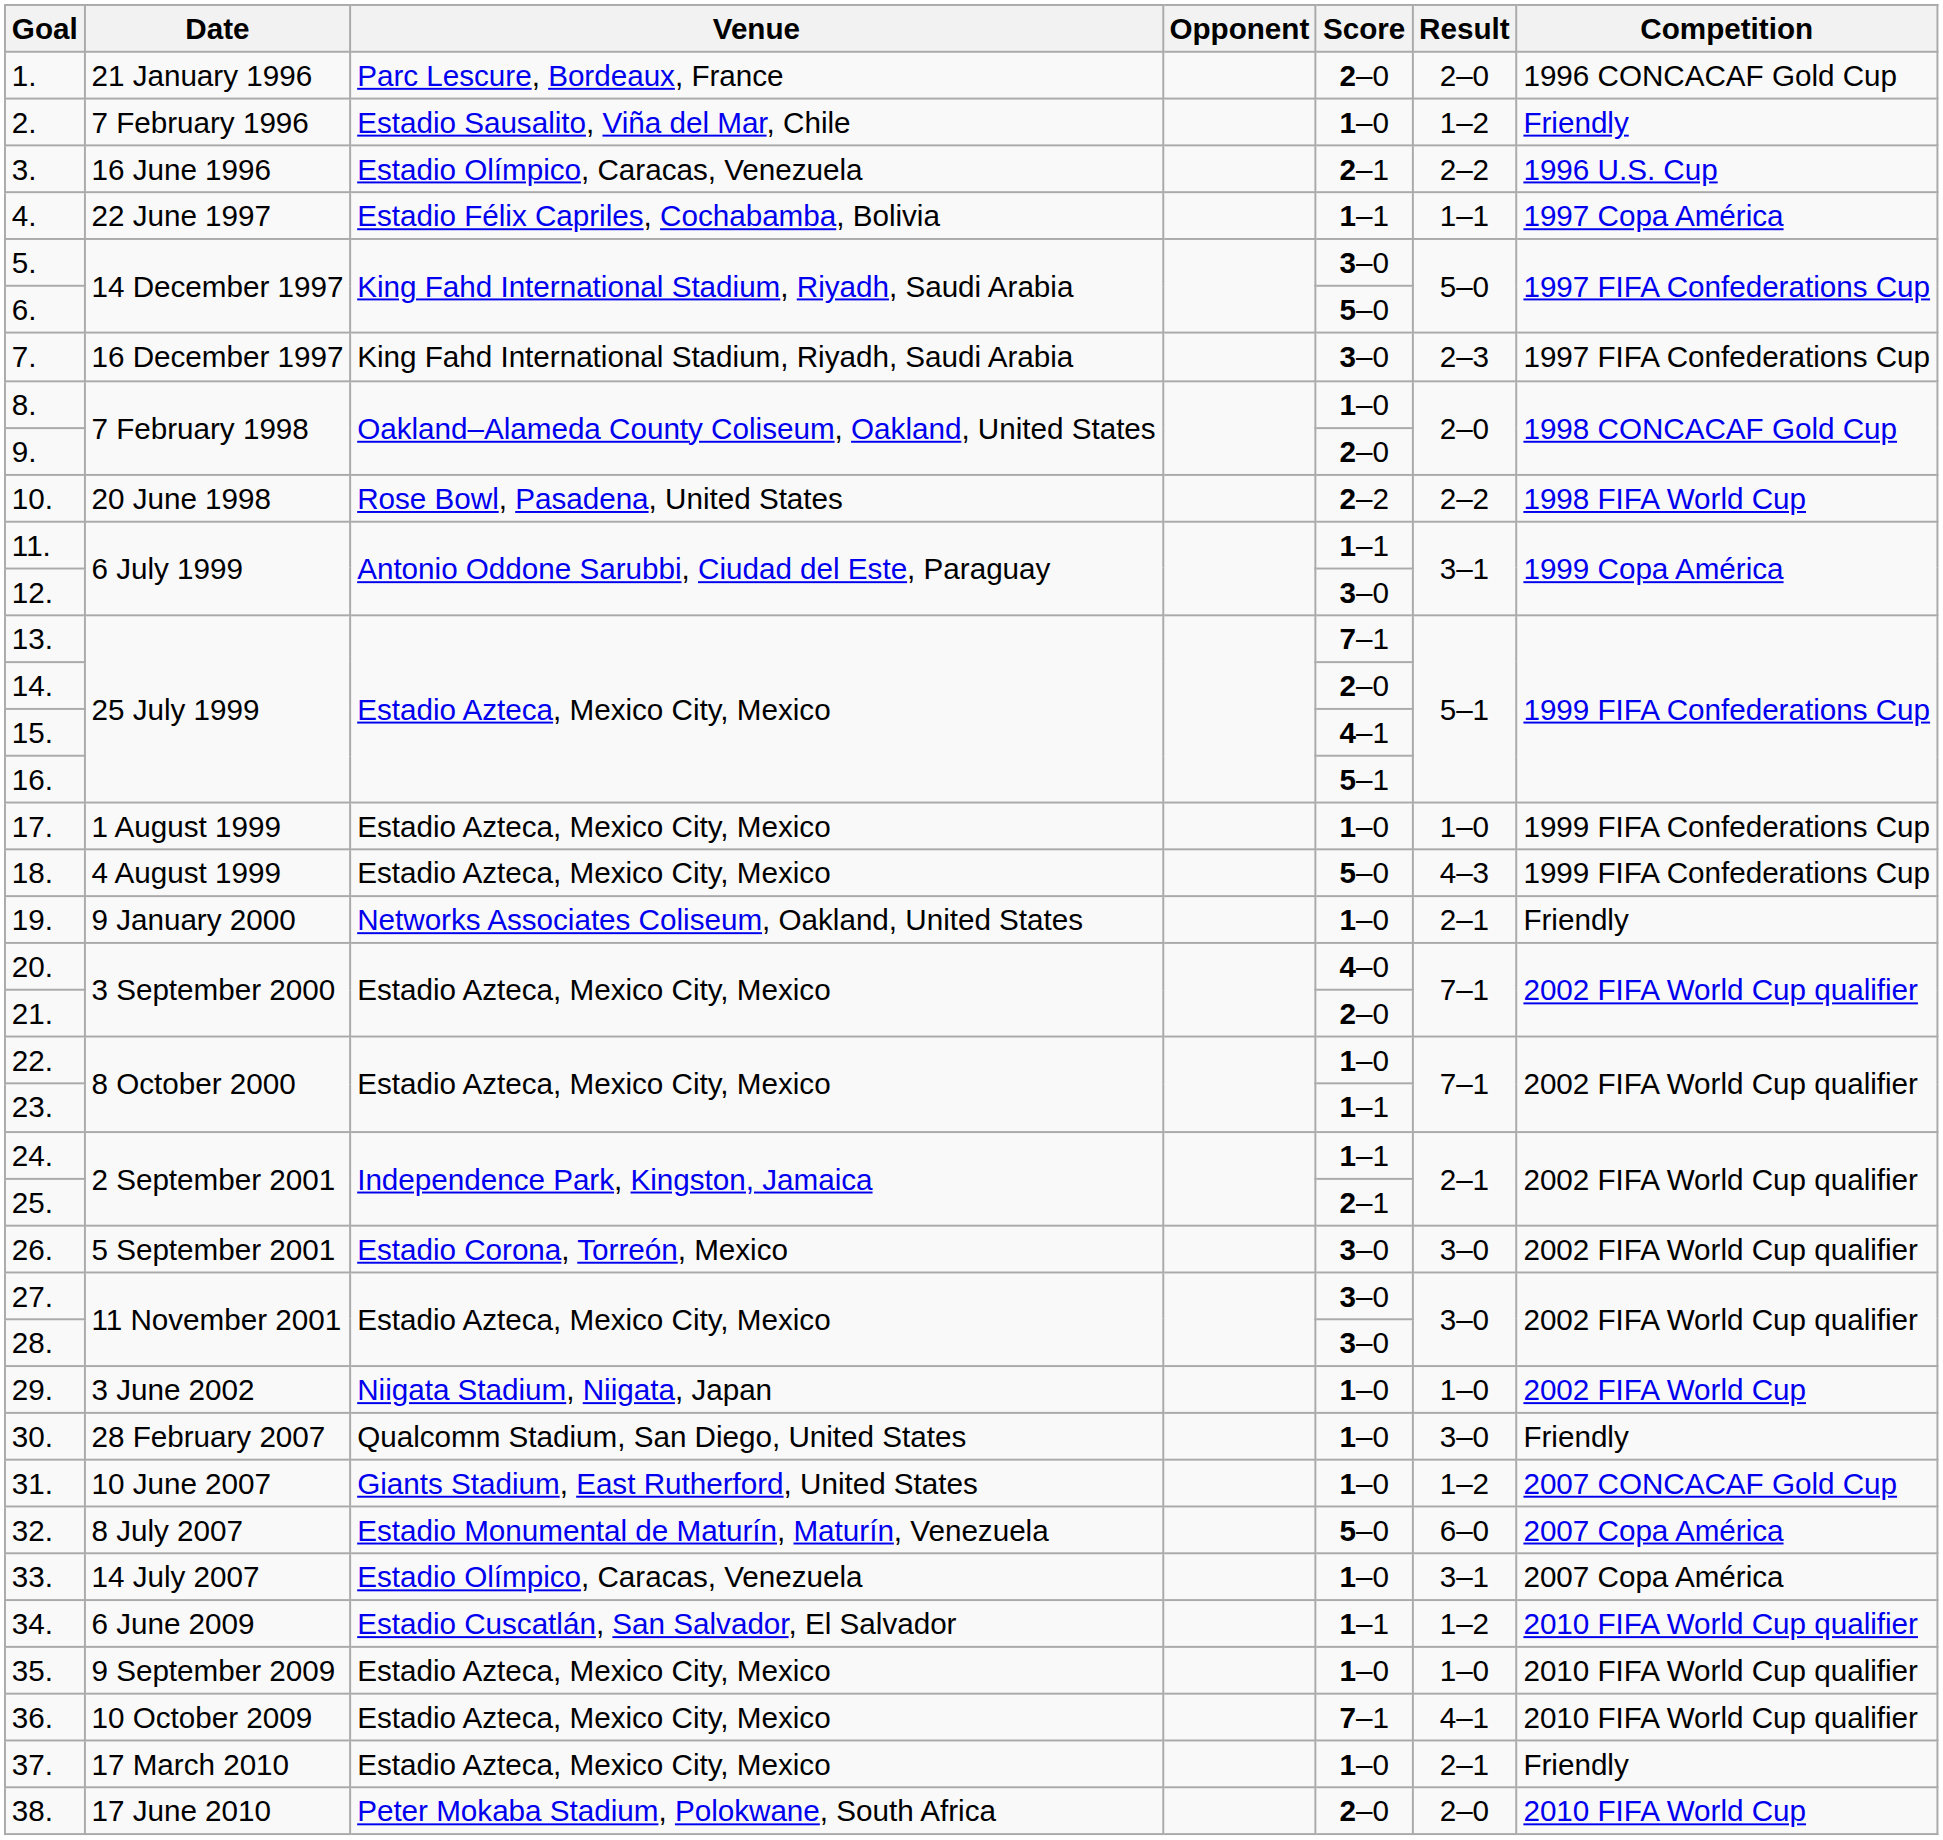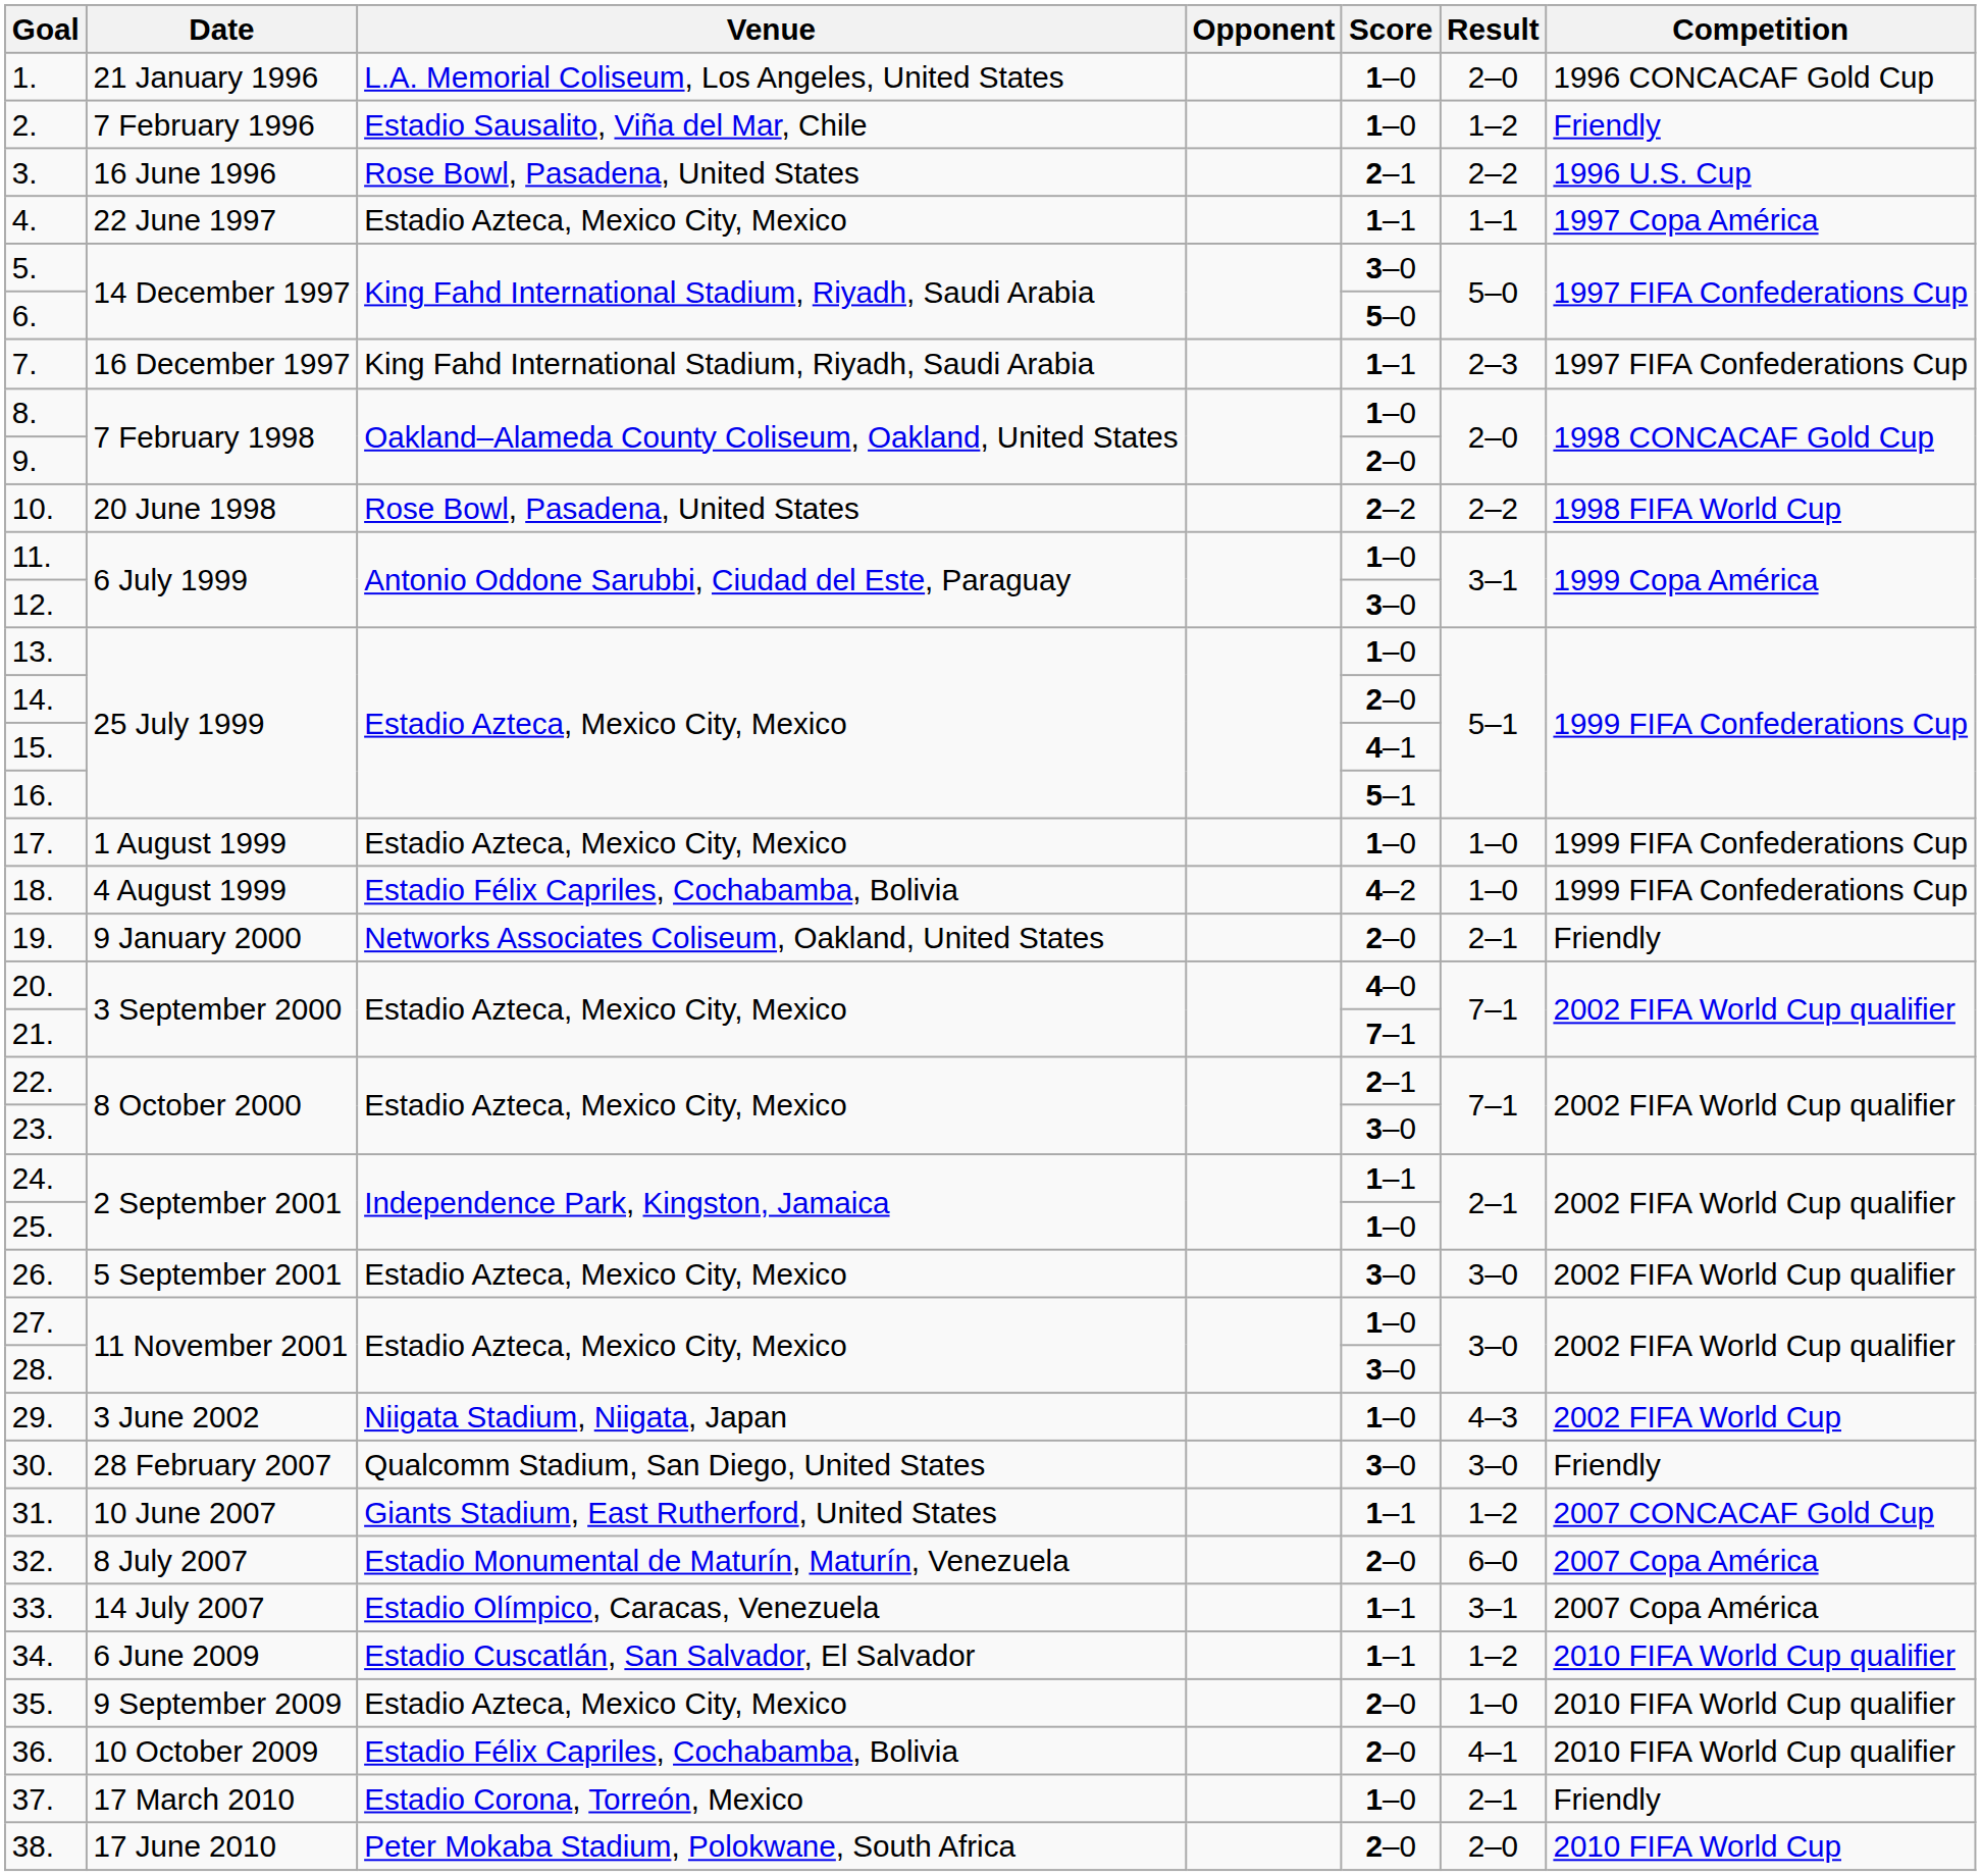1. | Venue: Parc Lescure, Bordeaux, France -> L.A. Memorial Coliseum, Los Angeles, United States
1. | Score: 2–0 -> 1–0
3. | Venue: Estadio Olímpico, Caracas, Venezuela -> Rose Bowl, Pasadena, United States
4. | Venue: Estadio Félix Capriles, Cochabamba, Bolivia -> Estadio Azteca, Mexico City, Mexico
7. | Score: 3–0 -> 1–1
11. | Score: 1–1 -> 1–0
13. | Score: 7–1 -> 1–0
18. | Venue: Estadio Azteca, Mexico City, Mexico -> Estadio Félix Capriles, Cochabamba, Bolivia
18. | Score: 5–0 -> 4–2
18. | Result: 4–3 -> 1–0
19. | Score: 1–0 -> 2–0
21. | Score: 2–0 -> 7–1
22. | Score: 1–0 -> 2–1
23. | Score: 1–1 -> 3–0
25. | Score: 2–1 -> 1–0
26. | Venue: Estadio Corona, Torreón, Mexico -> Estadio Azteca, Mexico City, Mexico
27. | Score: 3–0 -> 1–0
29. | Result: 1–0 -> 4–3
30. | Score: 1–0 -> 3–0
31. | Score: 1–0 -> 1–1
32. | Score: 5–0 -> 2–0
33. | Score: 1–0 -> 1–1
35. | Score: 1–0 -> 2–0
36. | Venue: Estadio Azteca, Mexico City, Mexico -> Estadio Félix Capriles, Cochabamba, Bolivia
36. | Score: 7–1 -> 2–0
37. | Venue: Estadio Azteca, Mexico City, Mexico -> Estadio Corona, Torreón, Mexico
